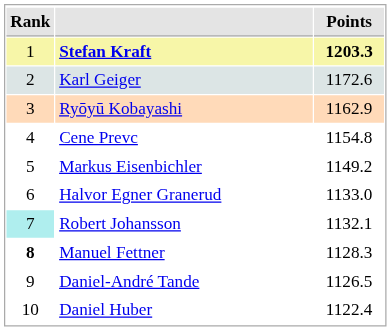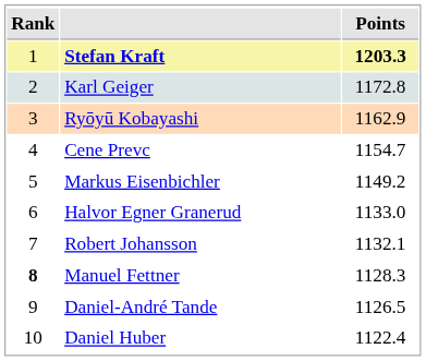Karl Geiger | Points: 1172.6 -> 1172.8
Cene Prevc | Points: 1154.8 -> 1154.7
Robert Johansson | Rank: paleturquoise background -> no background
